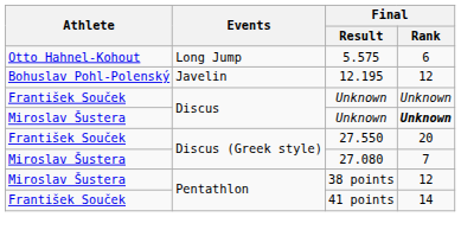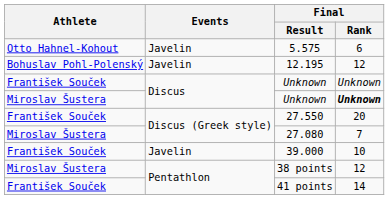5.575 | Events: Long Jump -> Javelin
+ row: František Souček | Javelin | 39.000 | 10
